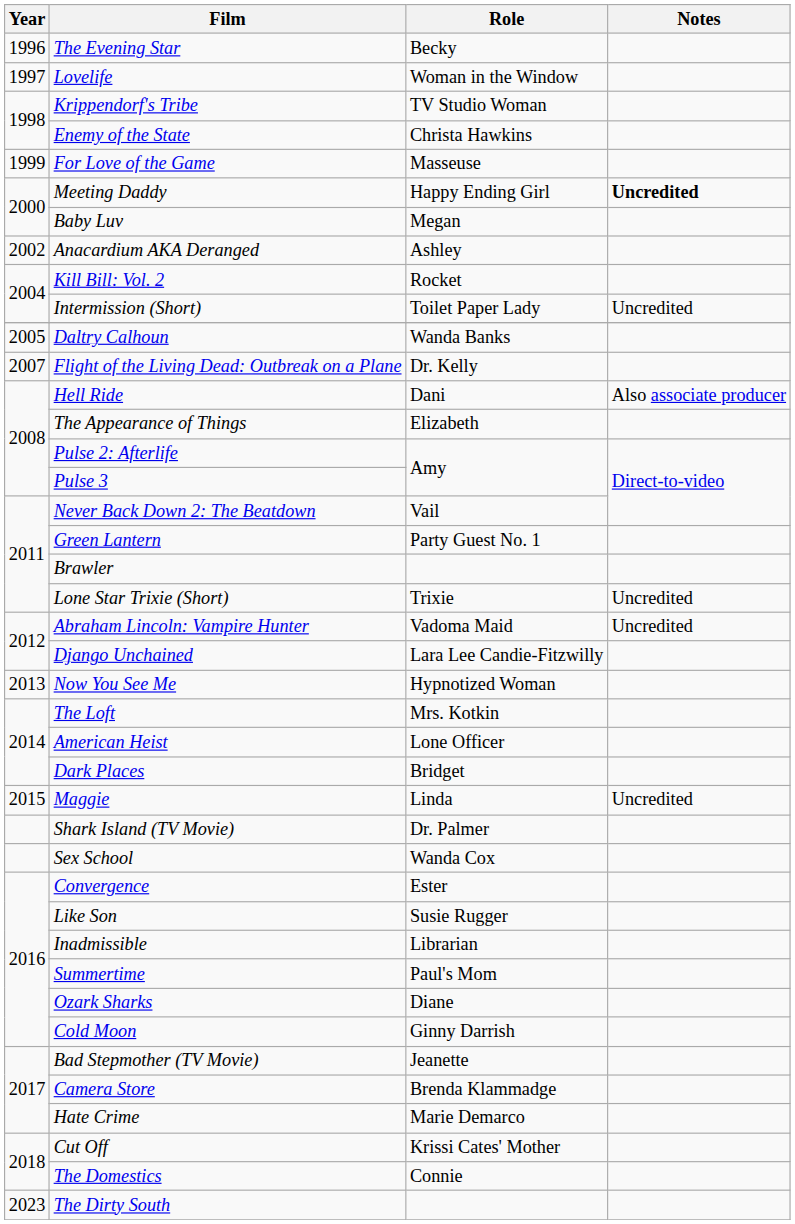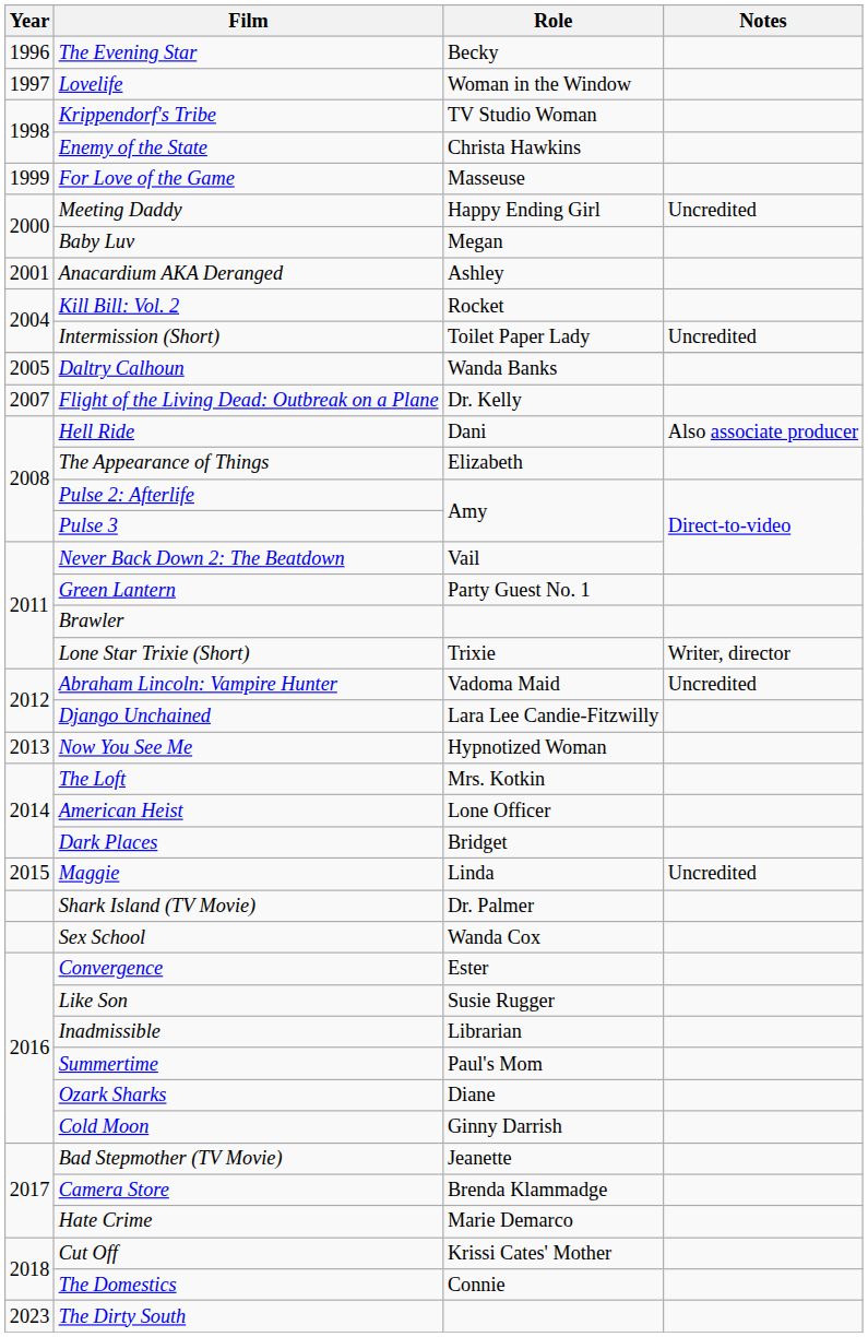Meeting Daddy | Notes: bold -> normal
Anacardium AKA Deranged | Year: 2002 -> 2001
Lone Star Trixie (Short) | Notes: Uncredited -> Writer, director
